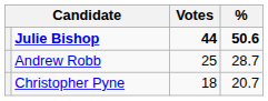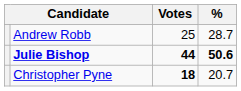rows swapped: Julie Bishop <-> Andrew Robb
Christopher Pyne | Votes: normal -> bold
